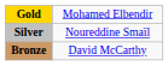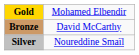rows swapped: Silver <-> Bronze
